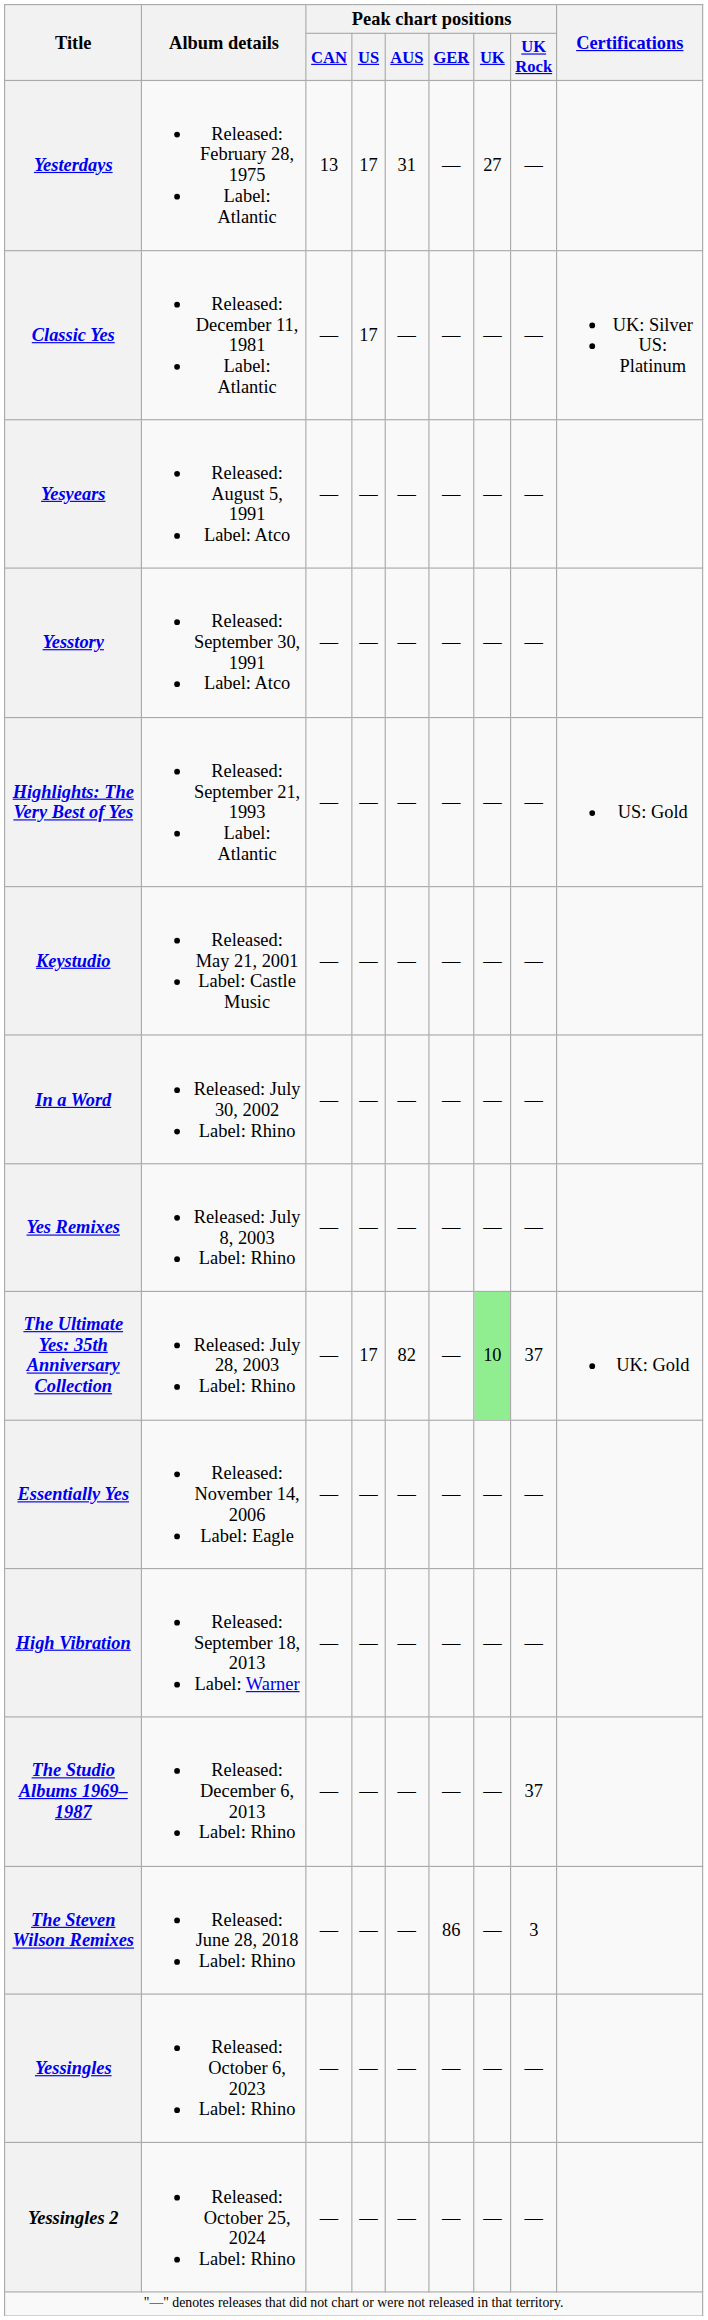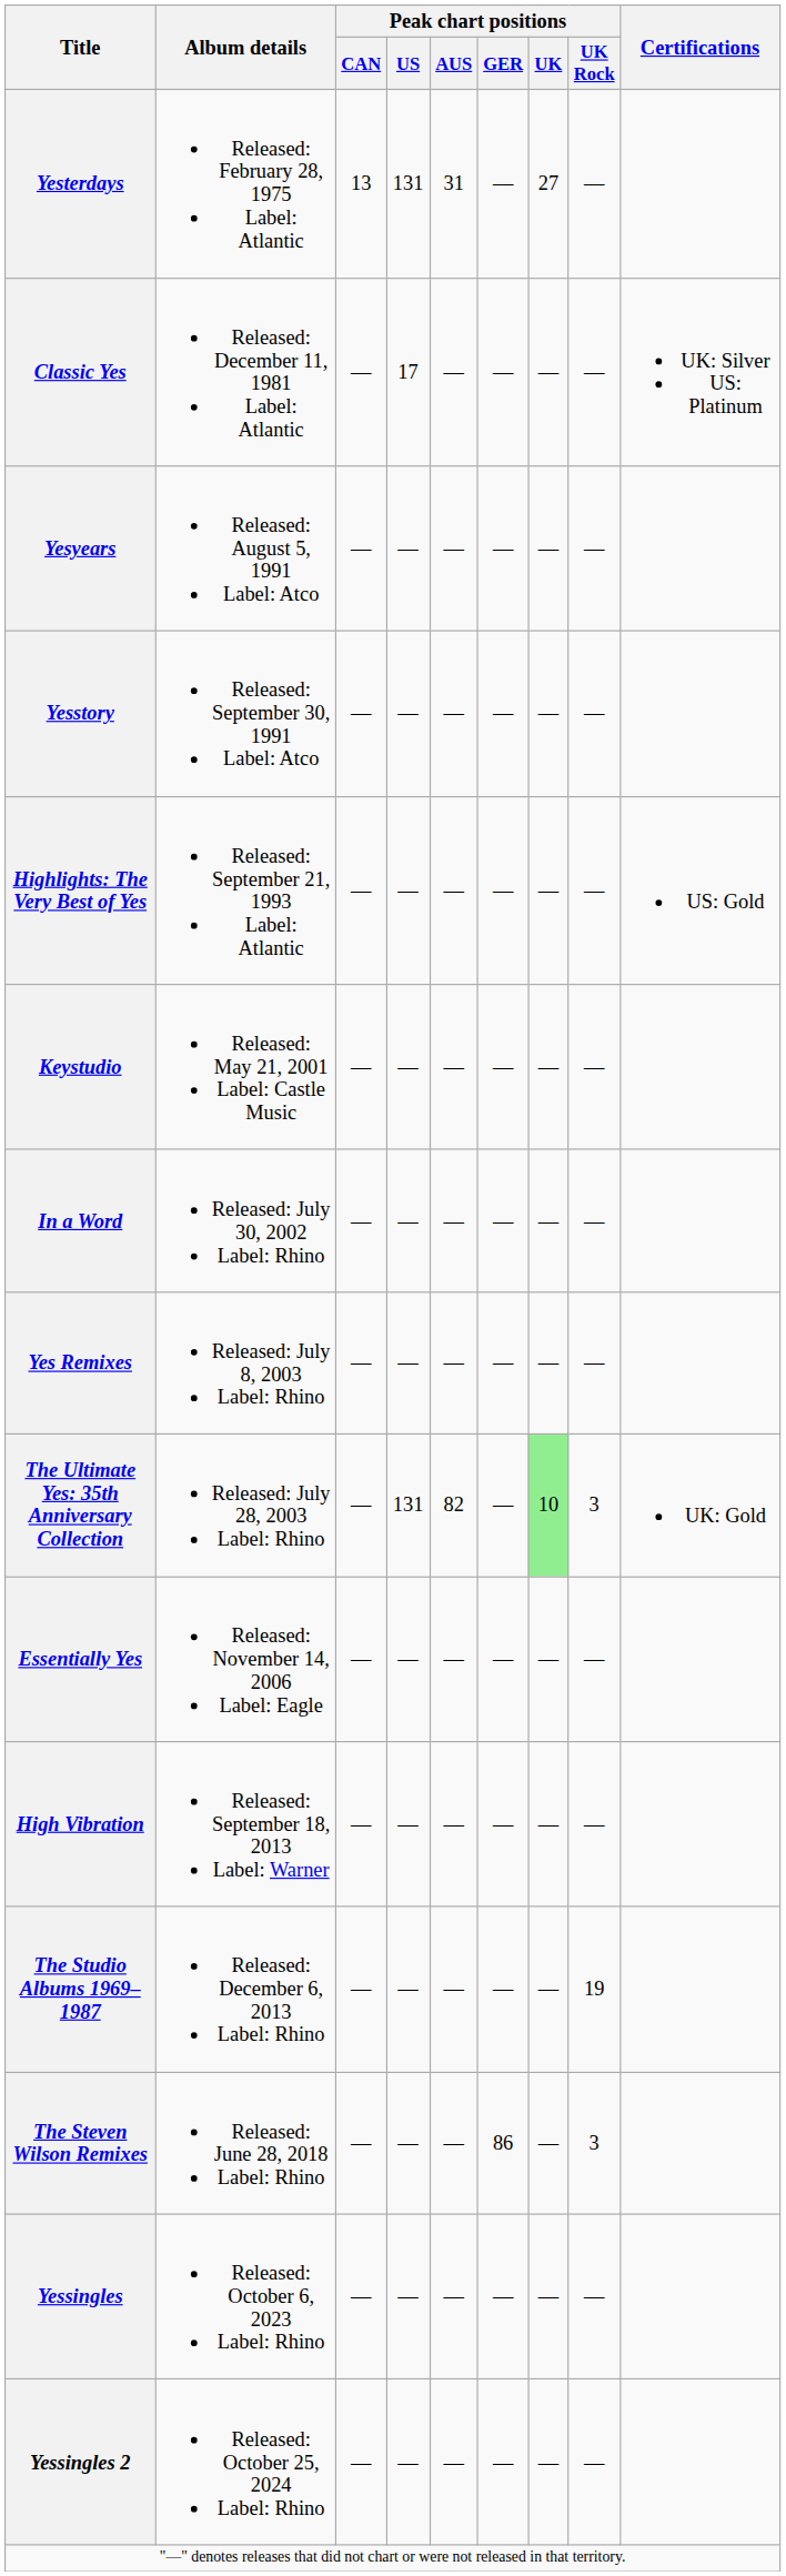Yesterdays | Peak chart positions / US: 17 -> 131
The Ultimate Yes: 35th Anniversary Collection | Peak chart positions / US: 17 -> 131
The Ultimate Yes: 35th Anniversary Collection | Peak chart positions / UK Rock: 37 -> 3
The Studio Albums 1969–1987 | Peak chart positions / UK Rock: 37 -> 19
